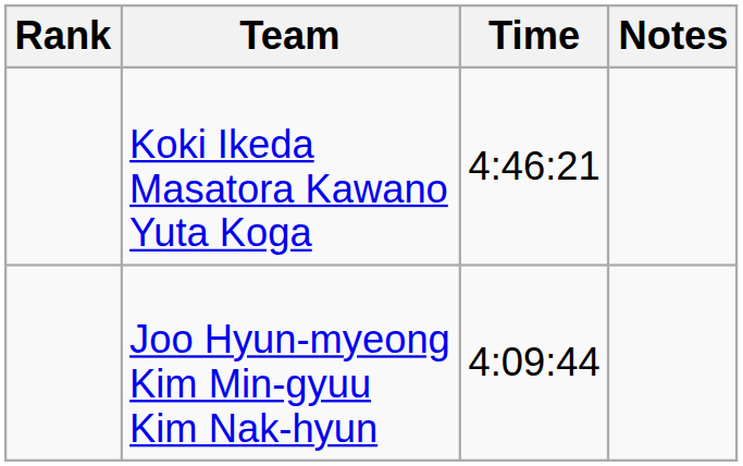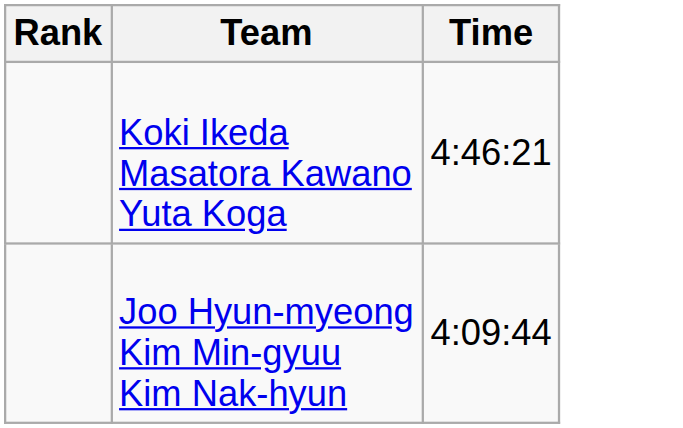- column: Notes
